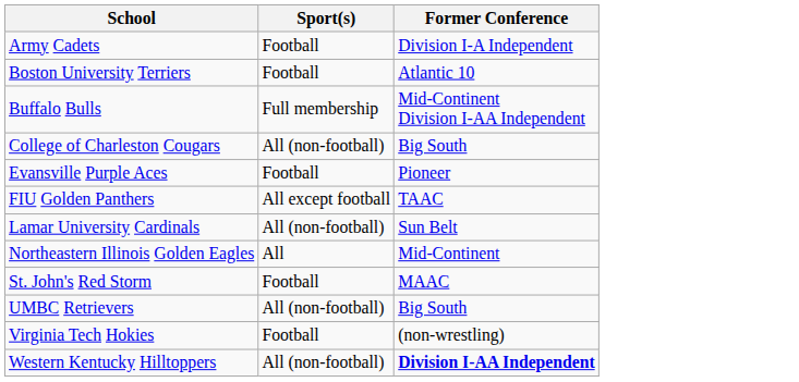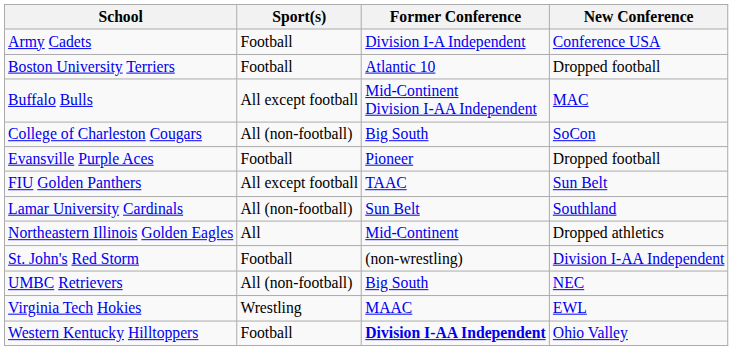+ column: New Conference | Conference USA | Dropped football | MAC | SoCon | Dropped football | Sun Belt | Southland | Dropped athletics | Division I-AA Independent | NEC | EWL | Ohio Valley
Buffalo Bulls | Sport(s): Full membership -> All except football
St. John's Red Storm | Former Conference: MAAC -> (non-wrestling)
Virginia Tech Hokies | Sport(s): Football -> Wrestling
Virginia Tech Hokies | Former Conference: (non-wrestling) -> MAAC
Western Kentucky Hilltoppers | Sport(s): All (non-football) -> Football
